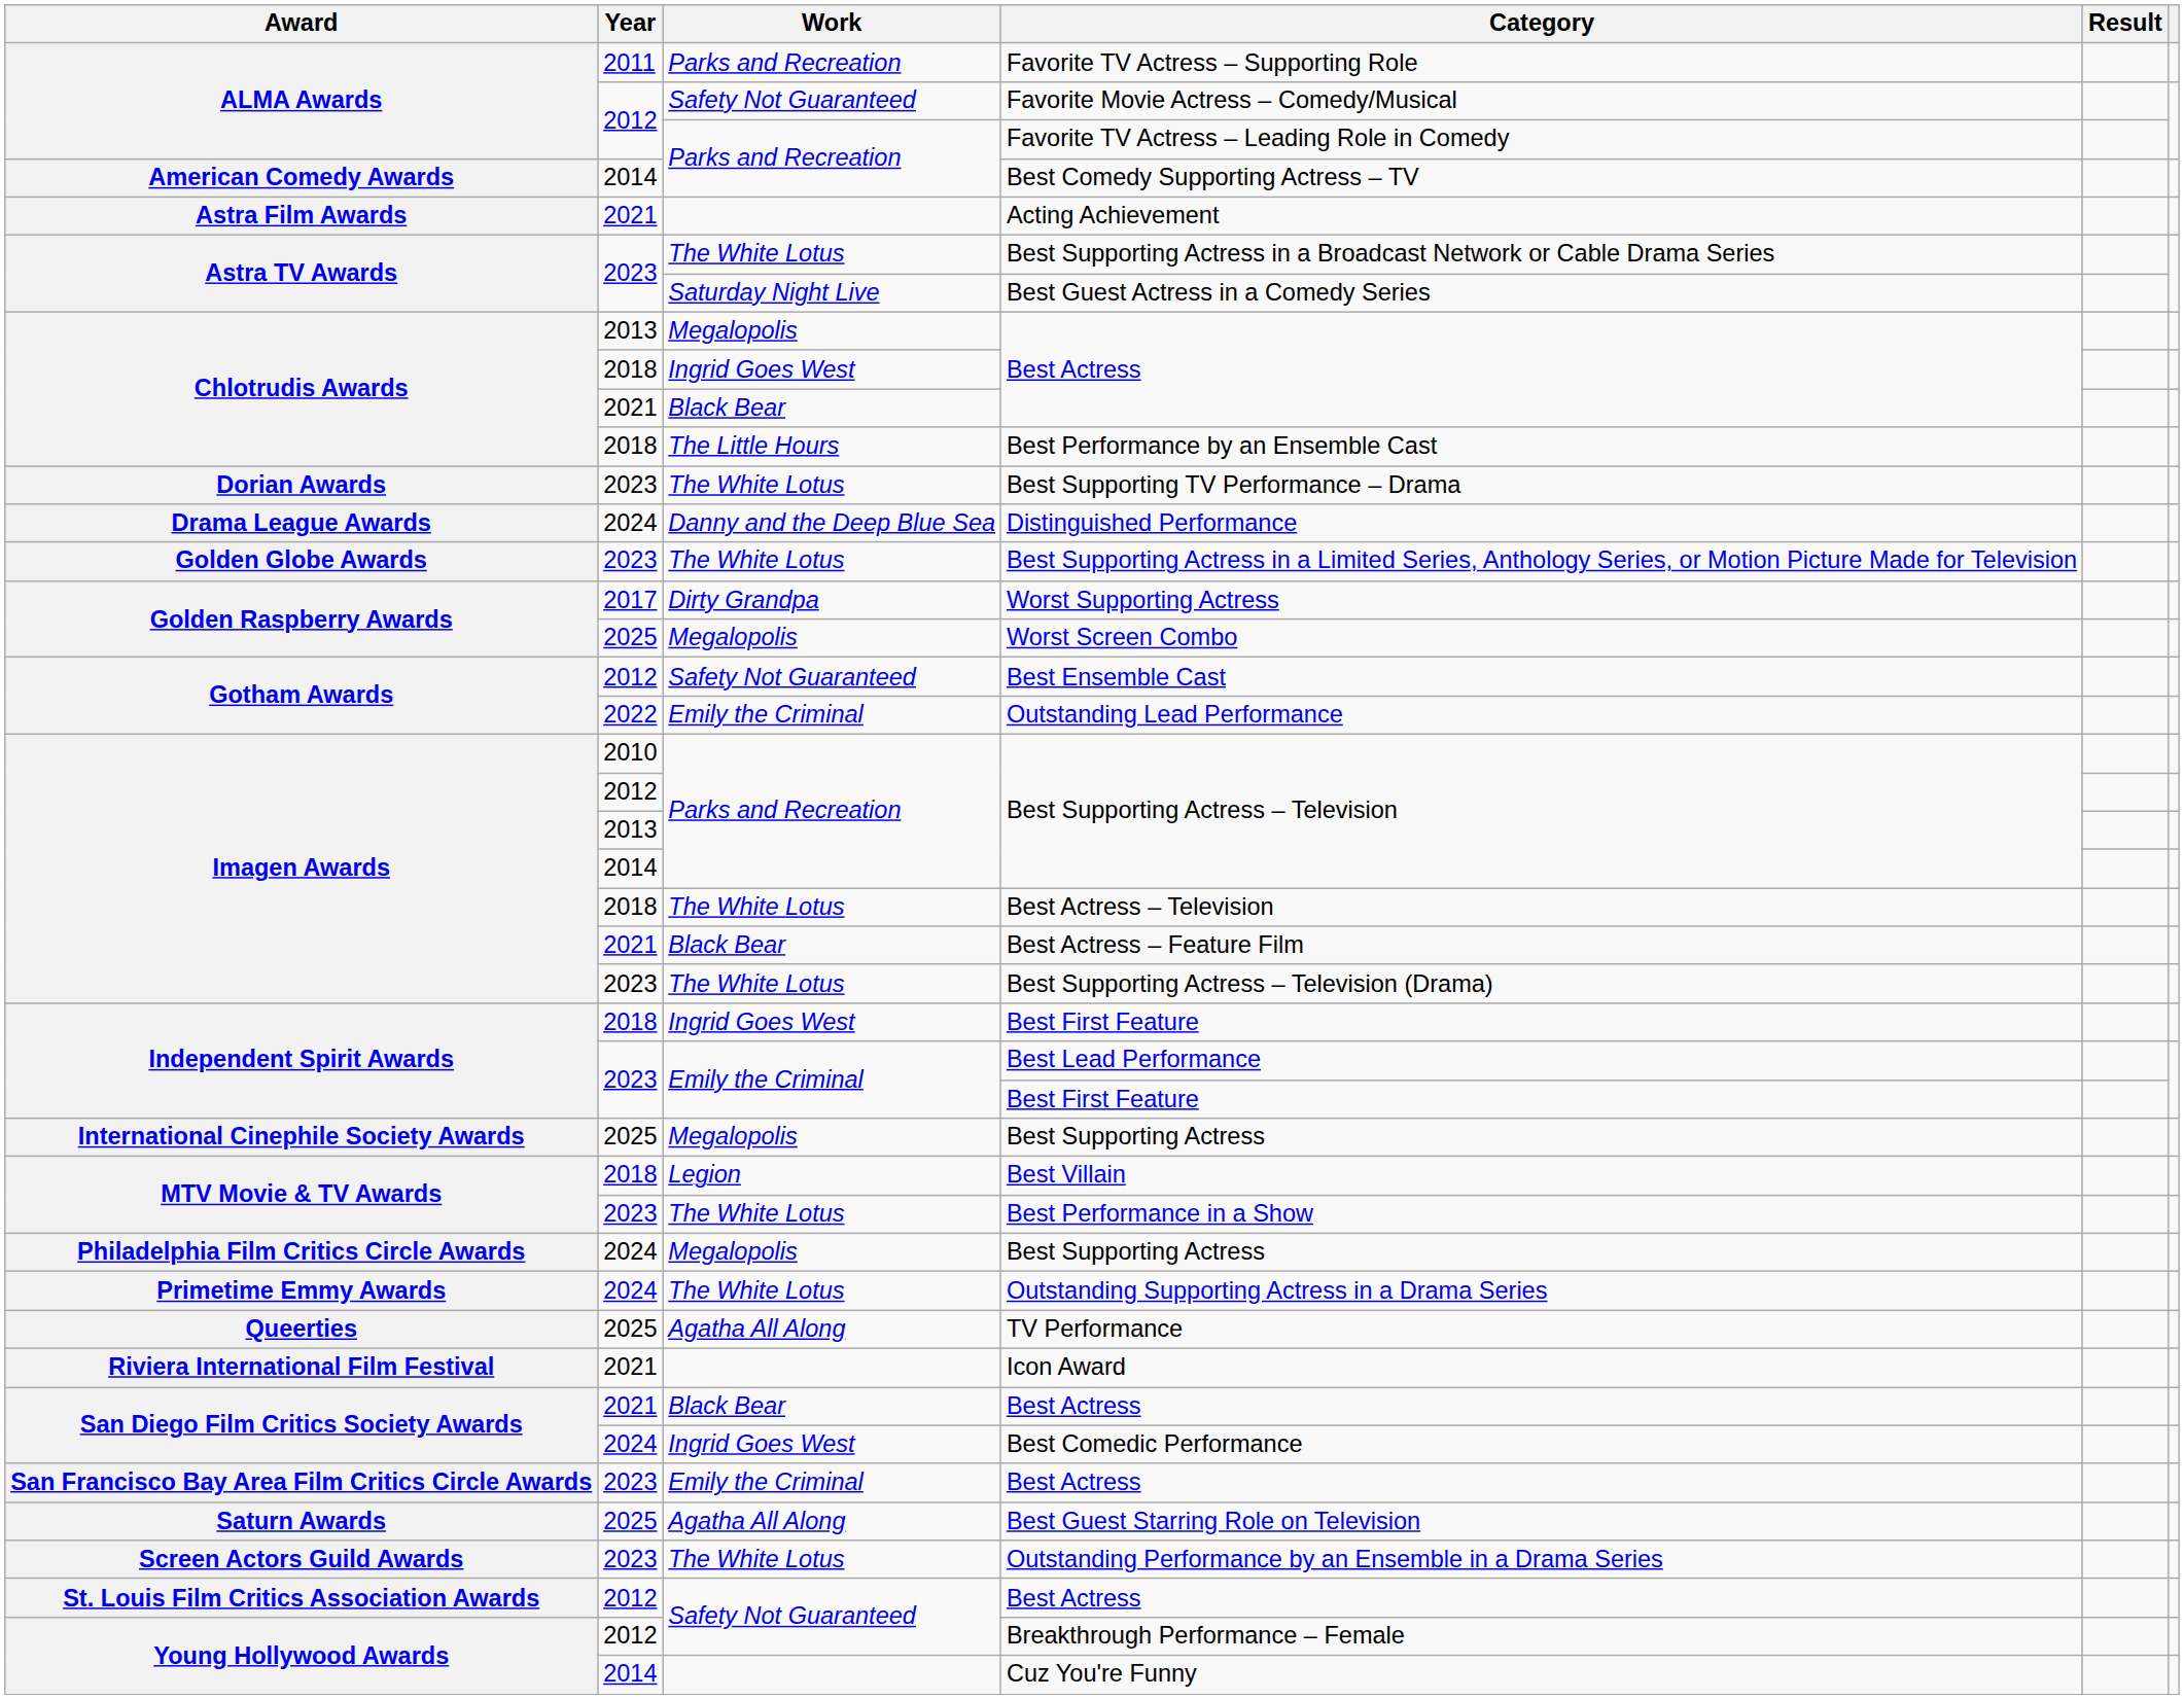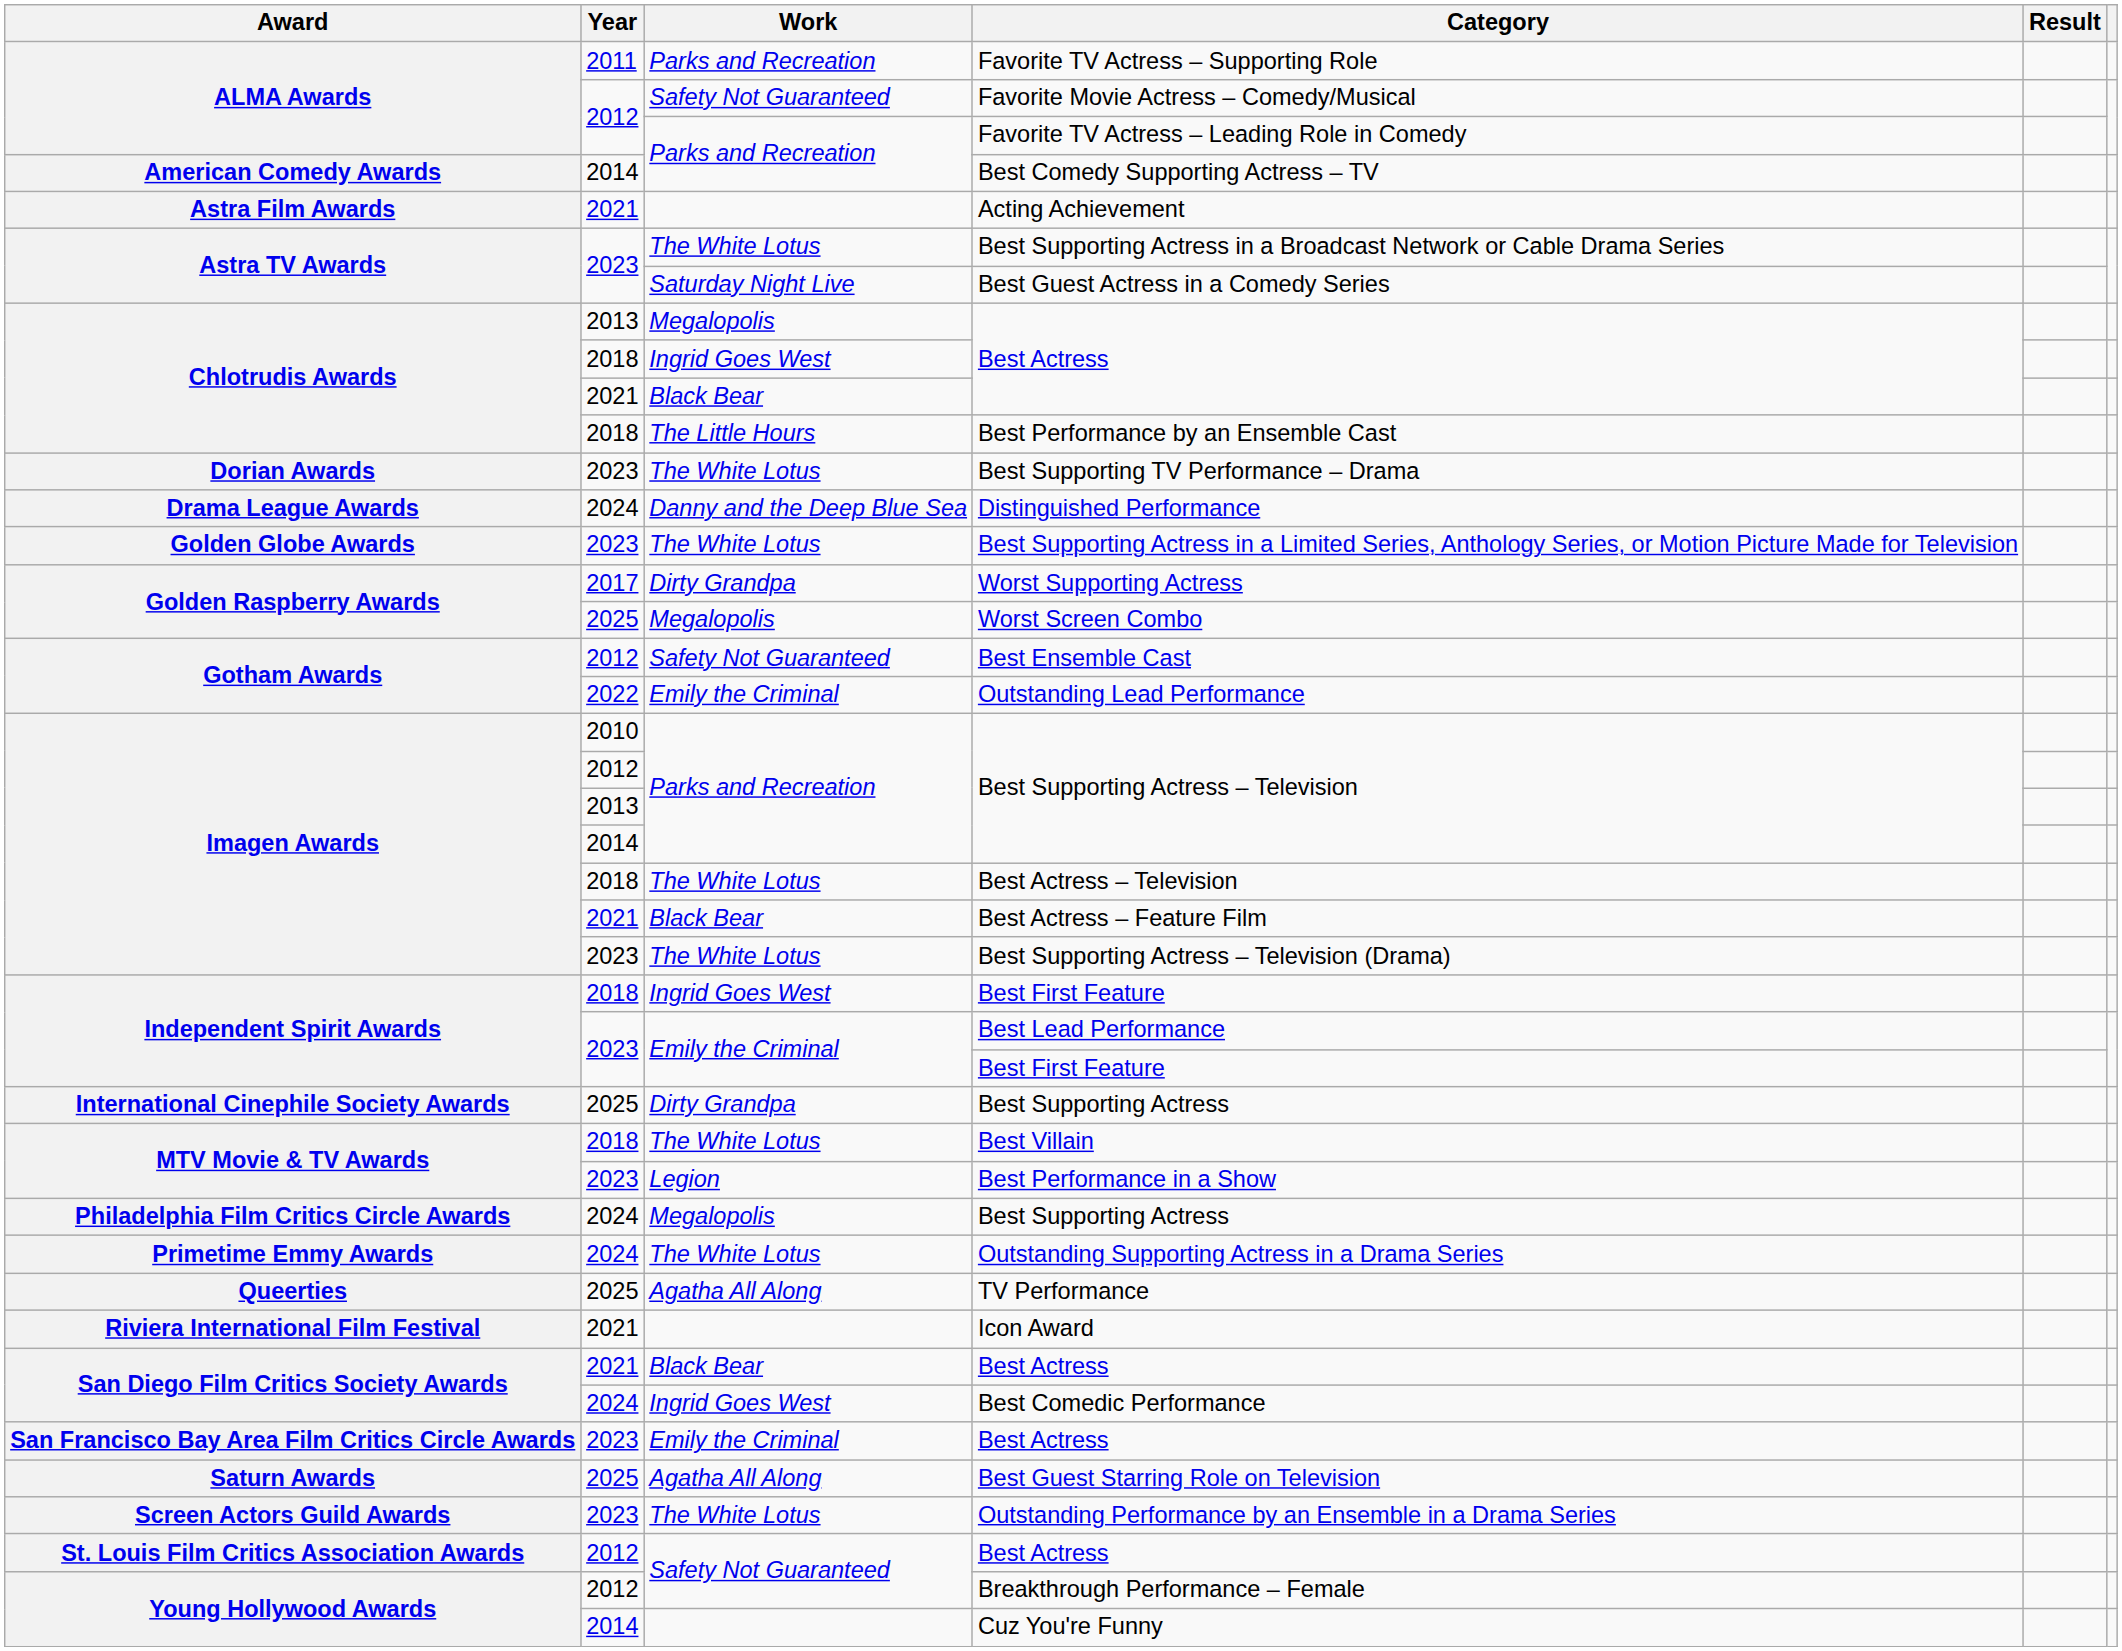2025 / Best Supporting Actress | Work: Megalopolis -> Dirty Grandpa
Best Villain | Work: Legion -> The White Lotus
Best Performance in a Show | Work: The White Lotus -> Legion
